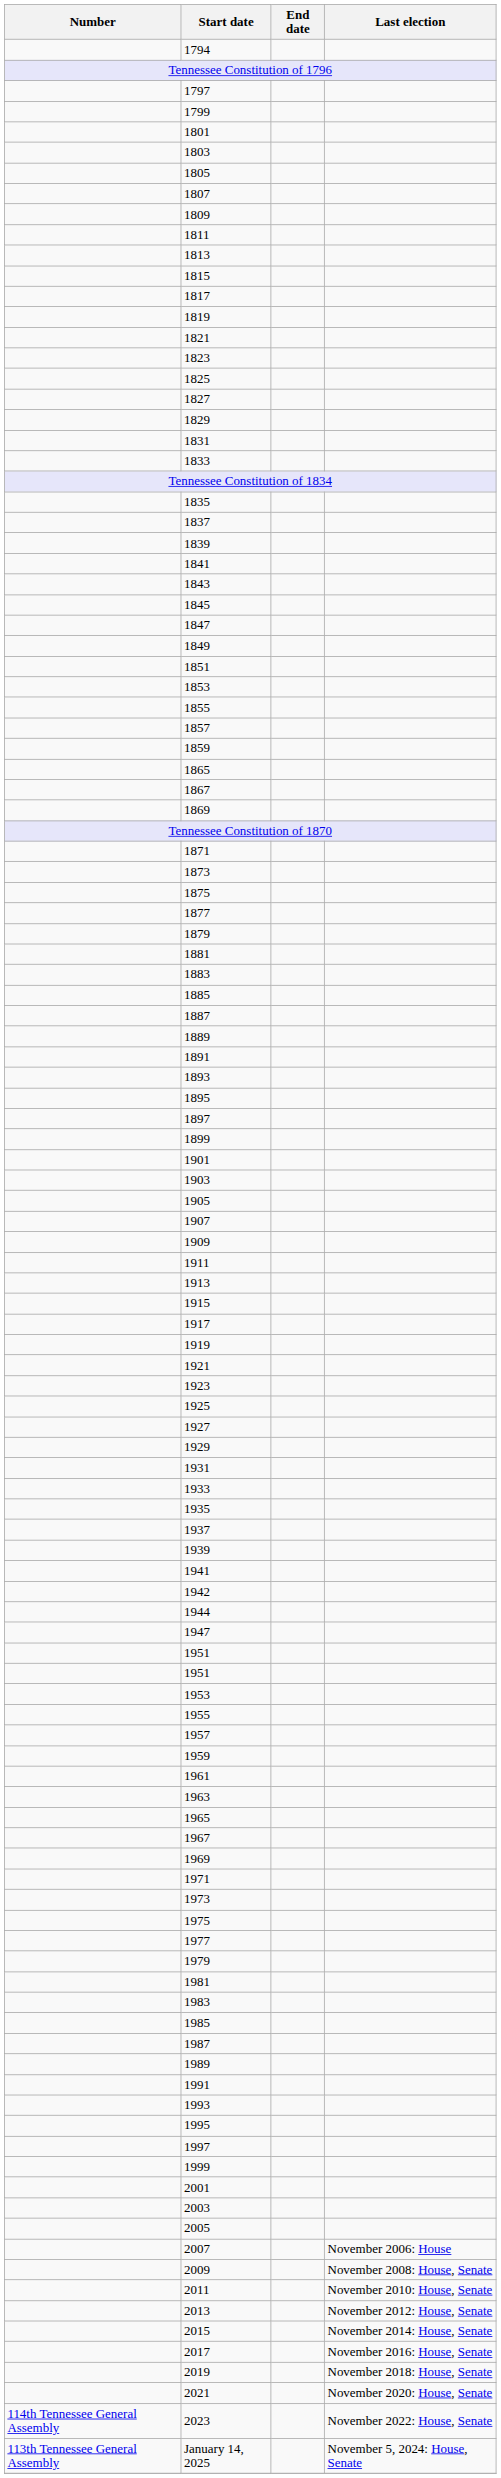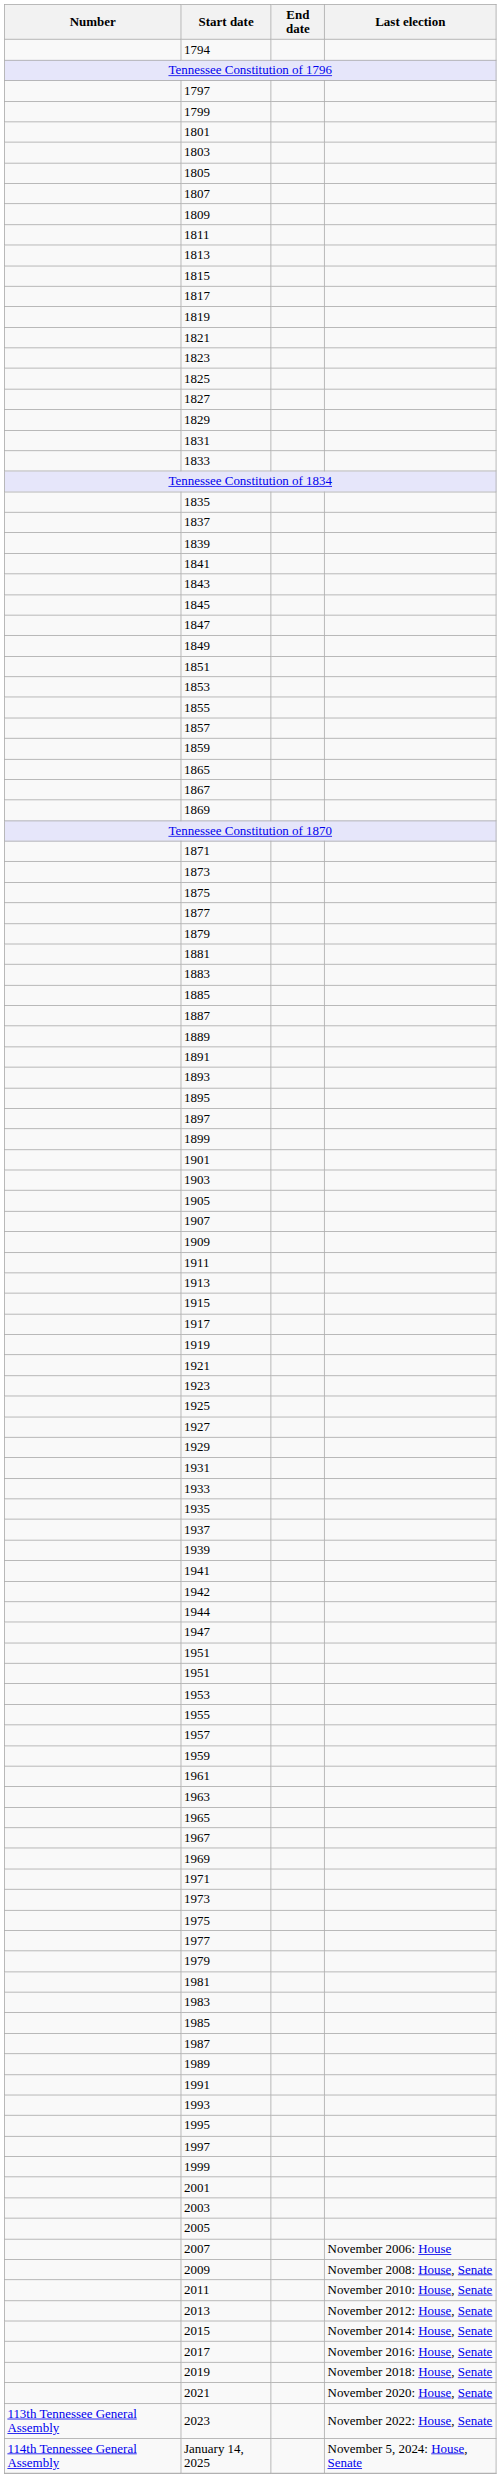2023 | Number: 114th Tennessee General Assembly -> 113th Tennessee General Assembly
January 14, 2025 | Number: 113th Tennessee General Assembly -> 114th Tennessee General Assembly
